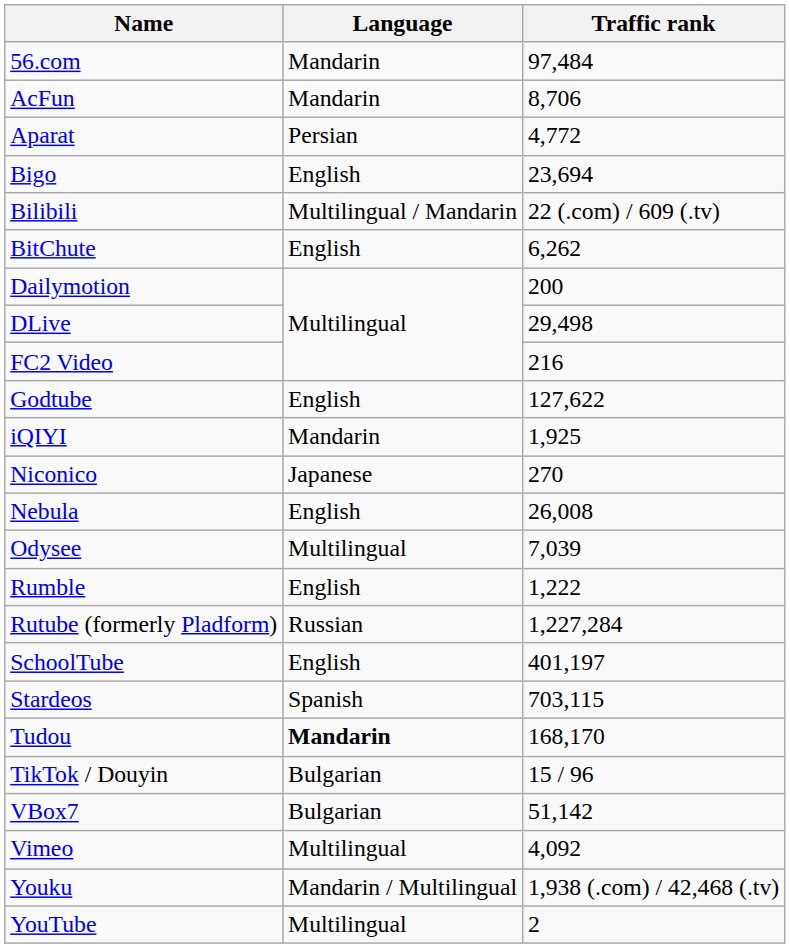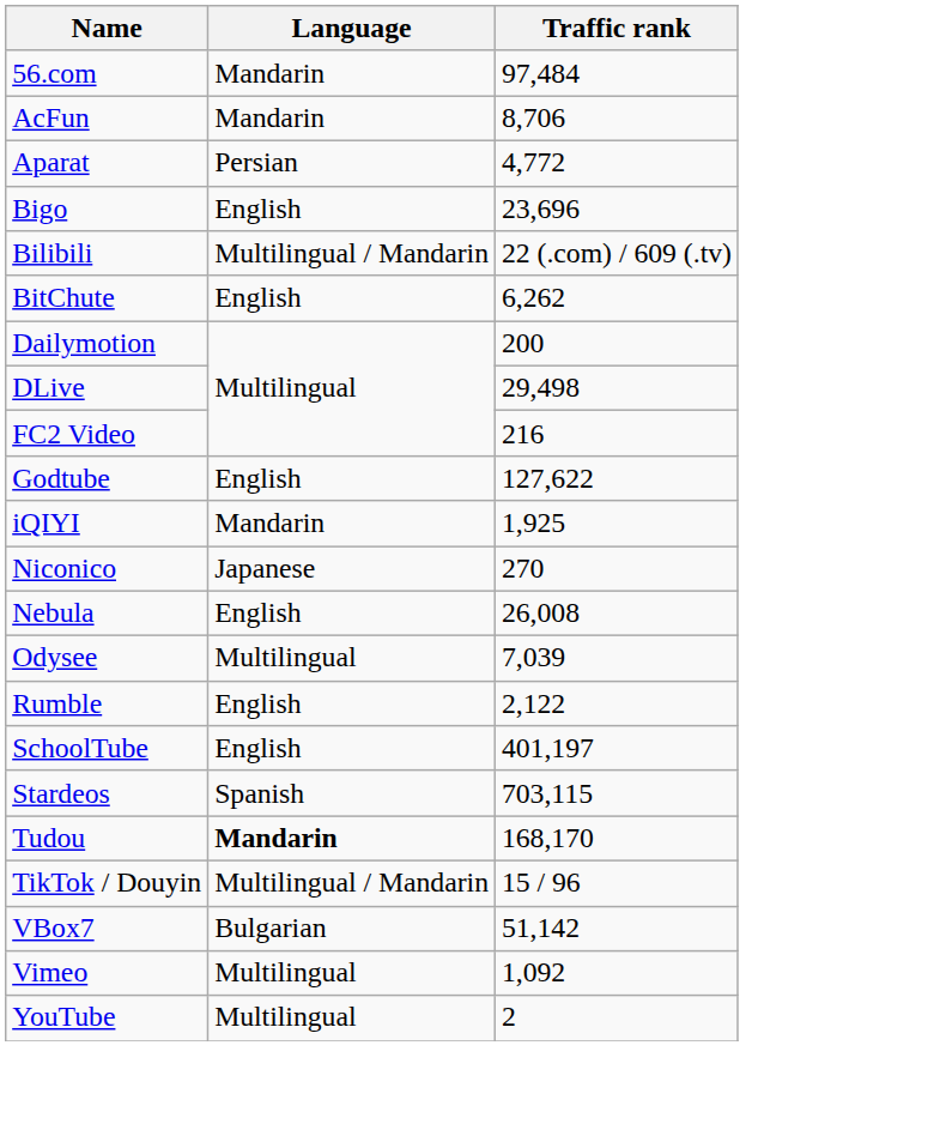Bigo | Traffic rank: 23,694 -> 23,696
Rumble | Traffic rank: 1,222 -> 2,122
- row: Rutube (formerly Pladform) | Russian | 1,227,284
TikTok / Douyin | Language: Bulgarian -> Multilingual / Mandarin
Vimeo | Traffic rank: 4,092 -> 1,092
- row: Youku | Mandarin / Multilingual | 1,938 (.com) / 42,468 (.tv)
